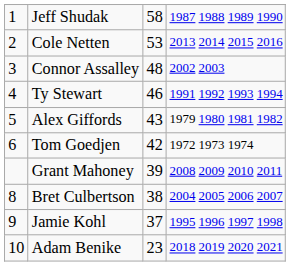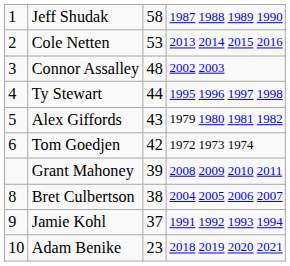Ty Stewart | column 3: 46 -> 44
Ty Stewart | column 4: 1991 1992 1993 1994 -> 1995 1996 1997 1998
Jamie Kohl | column 4: 1995 1996 1997 1998 -> 1991 1992 1993 1994
